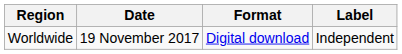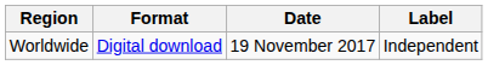columns swapped: Date <-> Format
